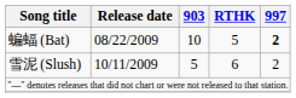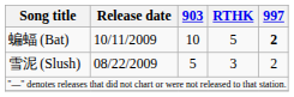蝙蝠 (Bat) | Release date: 08/22/2009 -> 10/11/2009
雪泥 (Slush) | Release date: 10/11/2009 -> 08/22/2009
雪泥 (Slush) | RTHK: 6 -> 3
